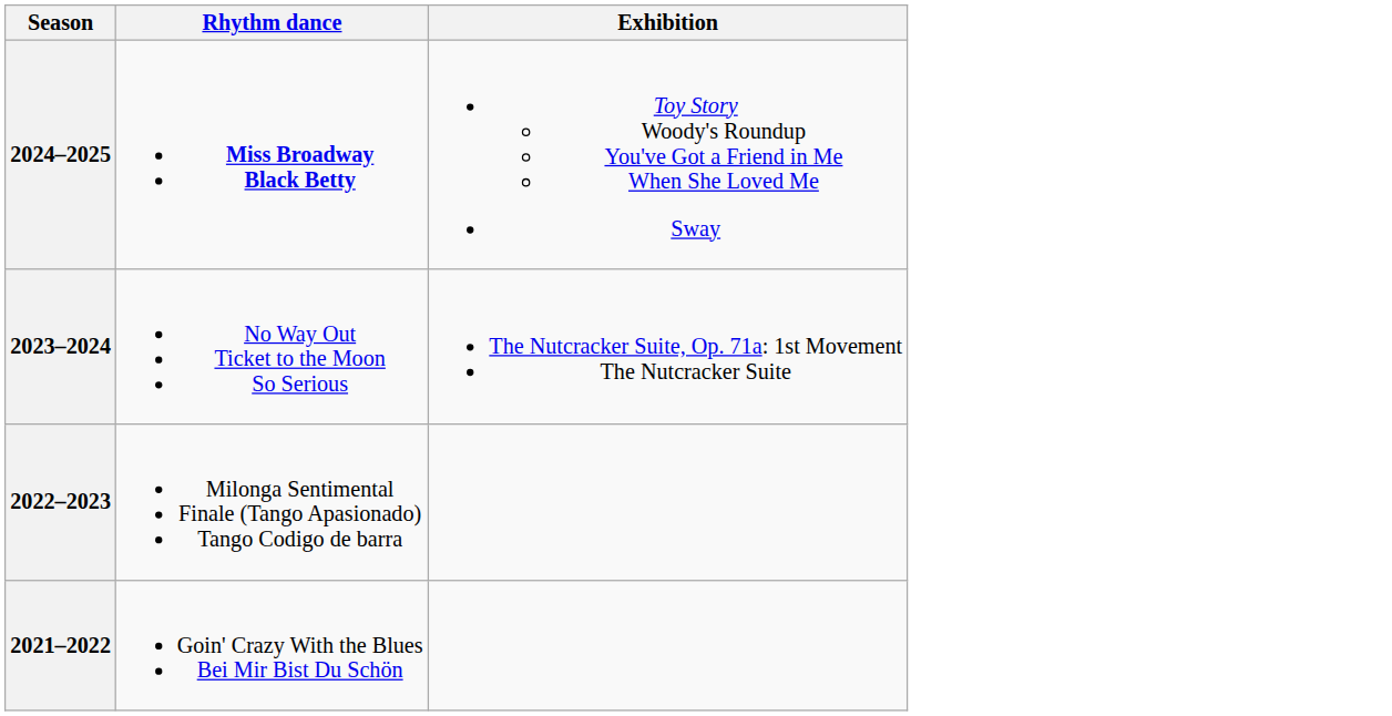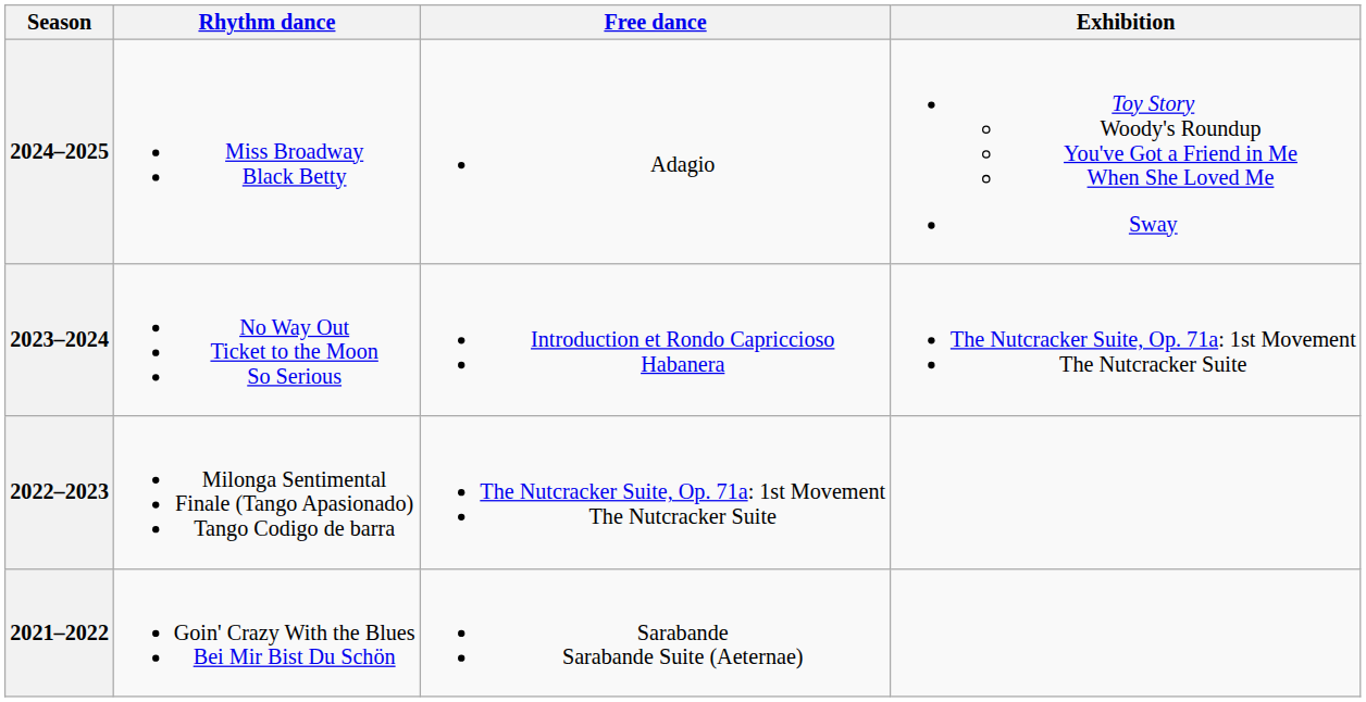+ column: Free dance | Adagio | Introduction et Rondo Capriccioso Habanera | The Nutcracker Suite, Op. 71a: 1st Movement The Nutcracker Suite | Sarabande Sarabande Suite (Aeternae)
2024–2025 | Rhythm dance: bold -> normal
